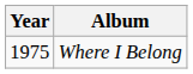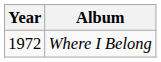Where I Belong | Year: 1975 -> 1972
